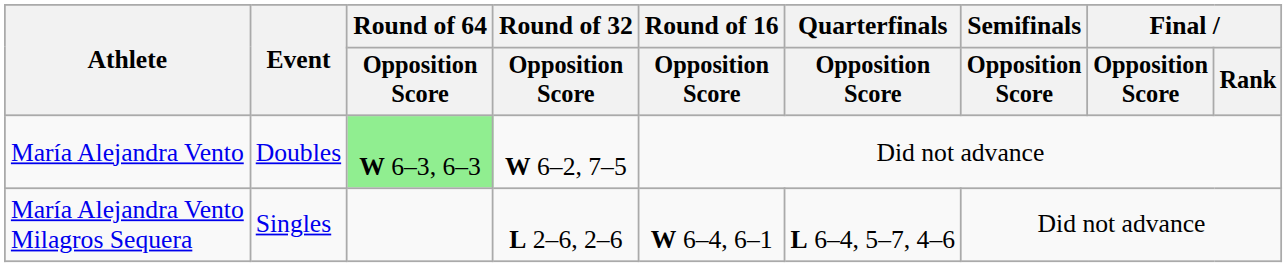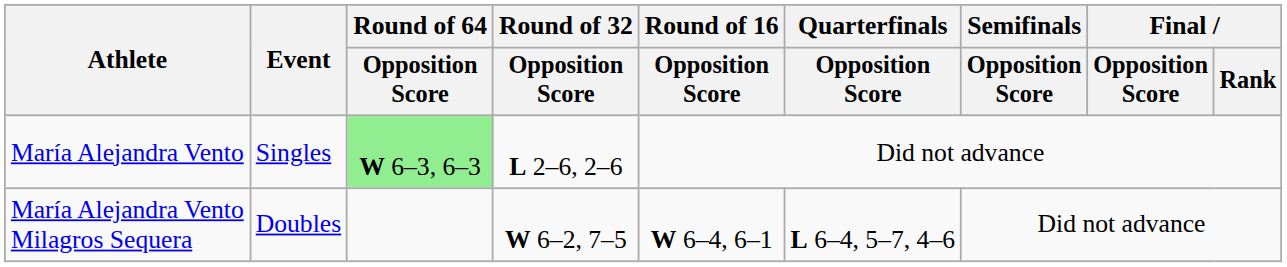María Alejandra Vento | Event: Doubles -> Singles
María Alejandra Vento | Round of 32 / Opposition Score: W 6–2, 7–5 -> L 2–6, 2–6
María Alejandra Vento Milagros Sequera | Event: Singles -> Doubles
María Alejandra Vento Milagros Sequera | Round of 32 / Opposition Score: L 2–6, 2–6 -> W 6–2, 7–5
